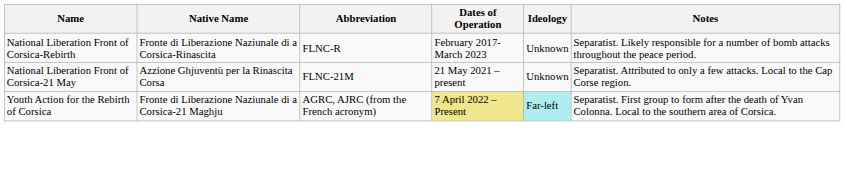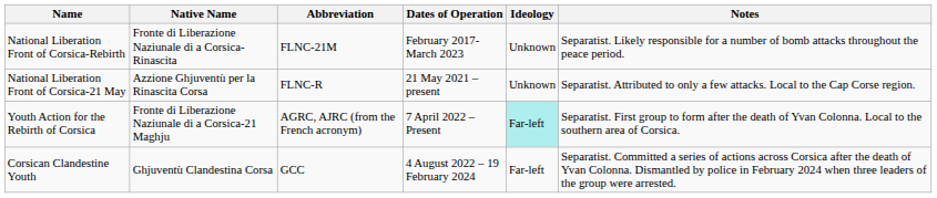National Liberation Front of Corsica-Rebirth | Abbreviation: FLNC-R -> FLNC-21M
National Liberation Front of Corsica-21 May | Abbreviation: FLNC-21M -> FLNC-R
Youth Action for the Rebirth of Corsica | Dates of Operation: khaki background -> no background
+ row: Corsican Clandestine Youth | Ghjuventù Clandestina Corsa | GCC | 4 August 2022 – 19 February 2024 | Far-left | Separatist. Committed a series of actions across Corsica after the death of Yvan Colonna. Dismantled by police in February 2024 when three leaders of the group were arrested.
